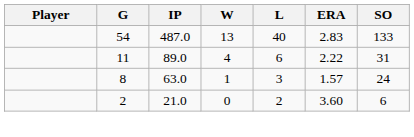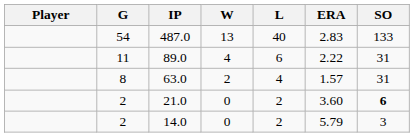63.0 | W: 1 -> 2
63.0 | L: 3 -> 4
63.0 | SO: 24 -> 31
21.0 | SO: normal -> bold
+ row: 2 | 14.0 | 0 | 2 | 5.79 | 3
